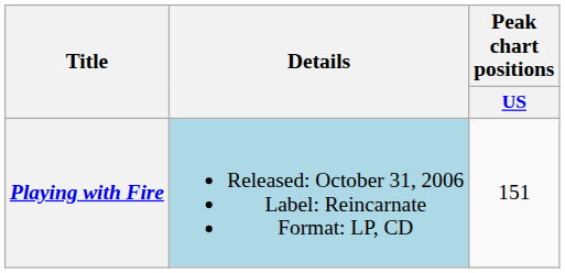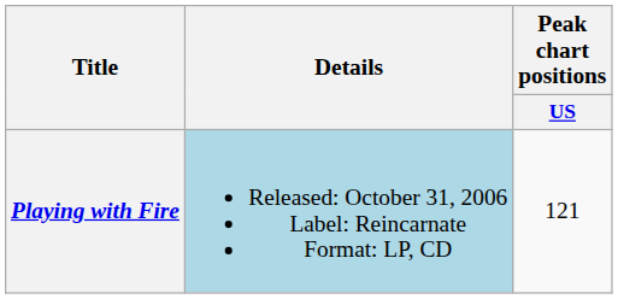Playing with Fire | Peak chart positions / US: 151 -> 121
